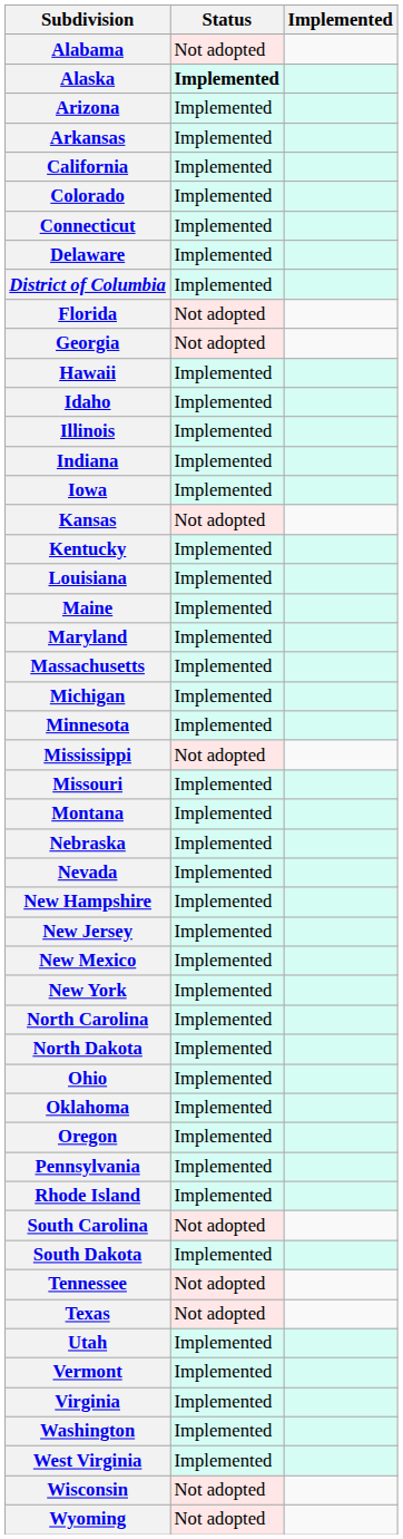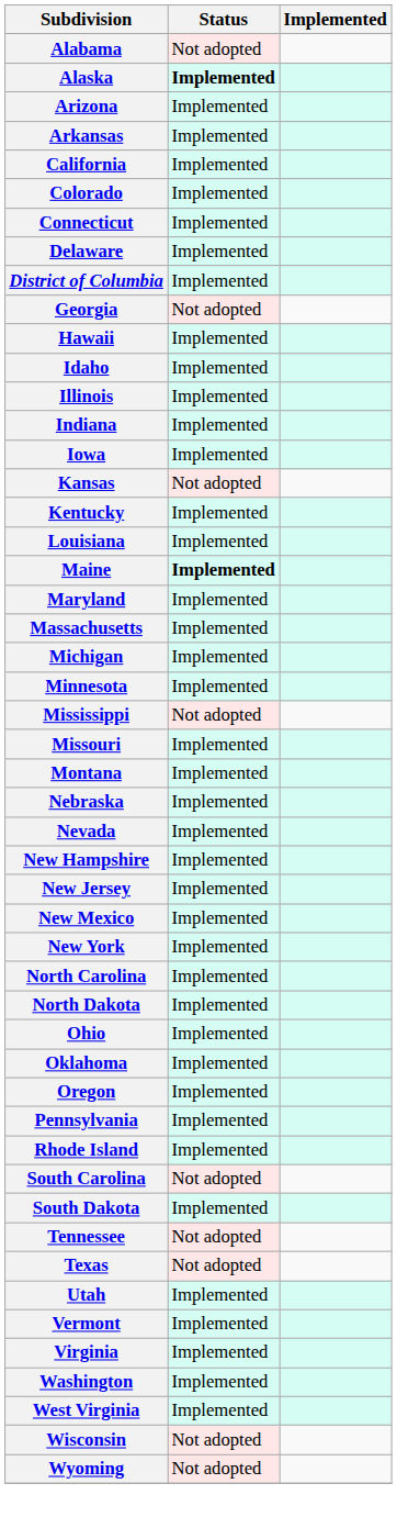- row: Florida | Not adopted
Maine | Status: normal -> bold
